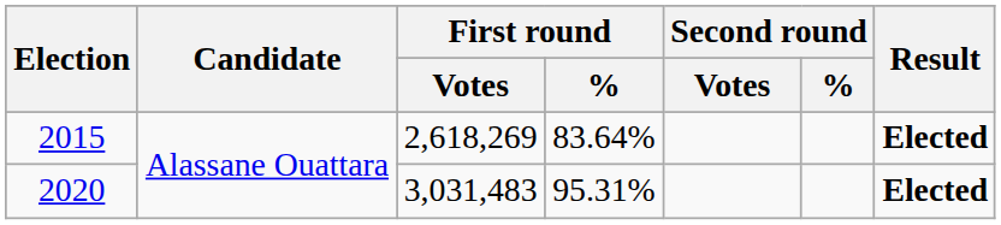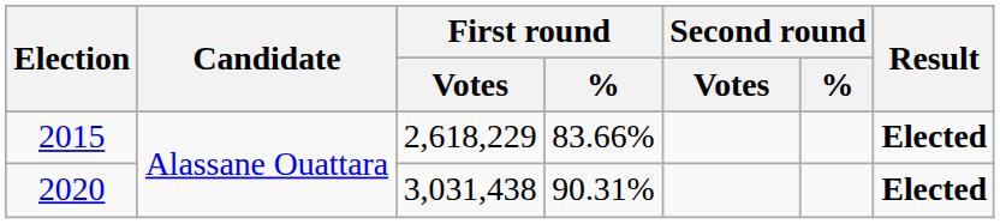2015 | First round / Votes: 2,618,269 -> 2,618,229
2015 | First round / %: 83.64% -> 83.66%
2020 | First round / Votes: 3,031,483 -> 3,031,438
2020 | First round / %: 95.31% -> 90.31%
